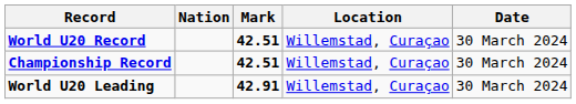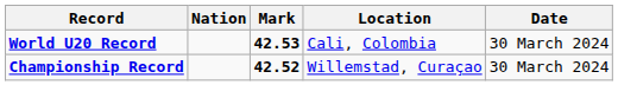World U20 Record | Mark: 42.51 -> 42.53
World U20 Record | Location: Willemstad, Curaçao -> Cali, Colombia
Championship Record | Mark: 42.51 -> 42.52
- row: World U20 Leading | 42.91 | Willemstad, Curaçao | 30 March 2024
